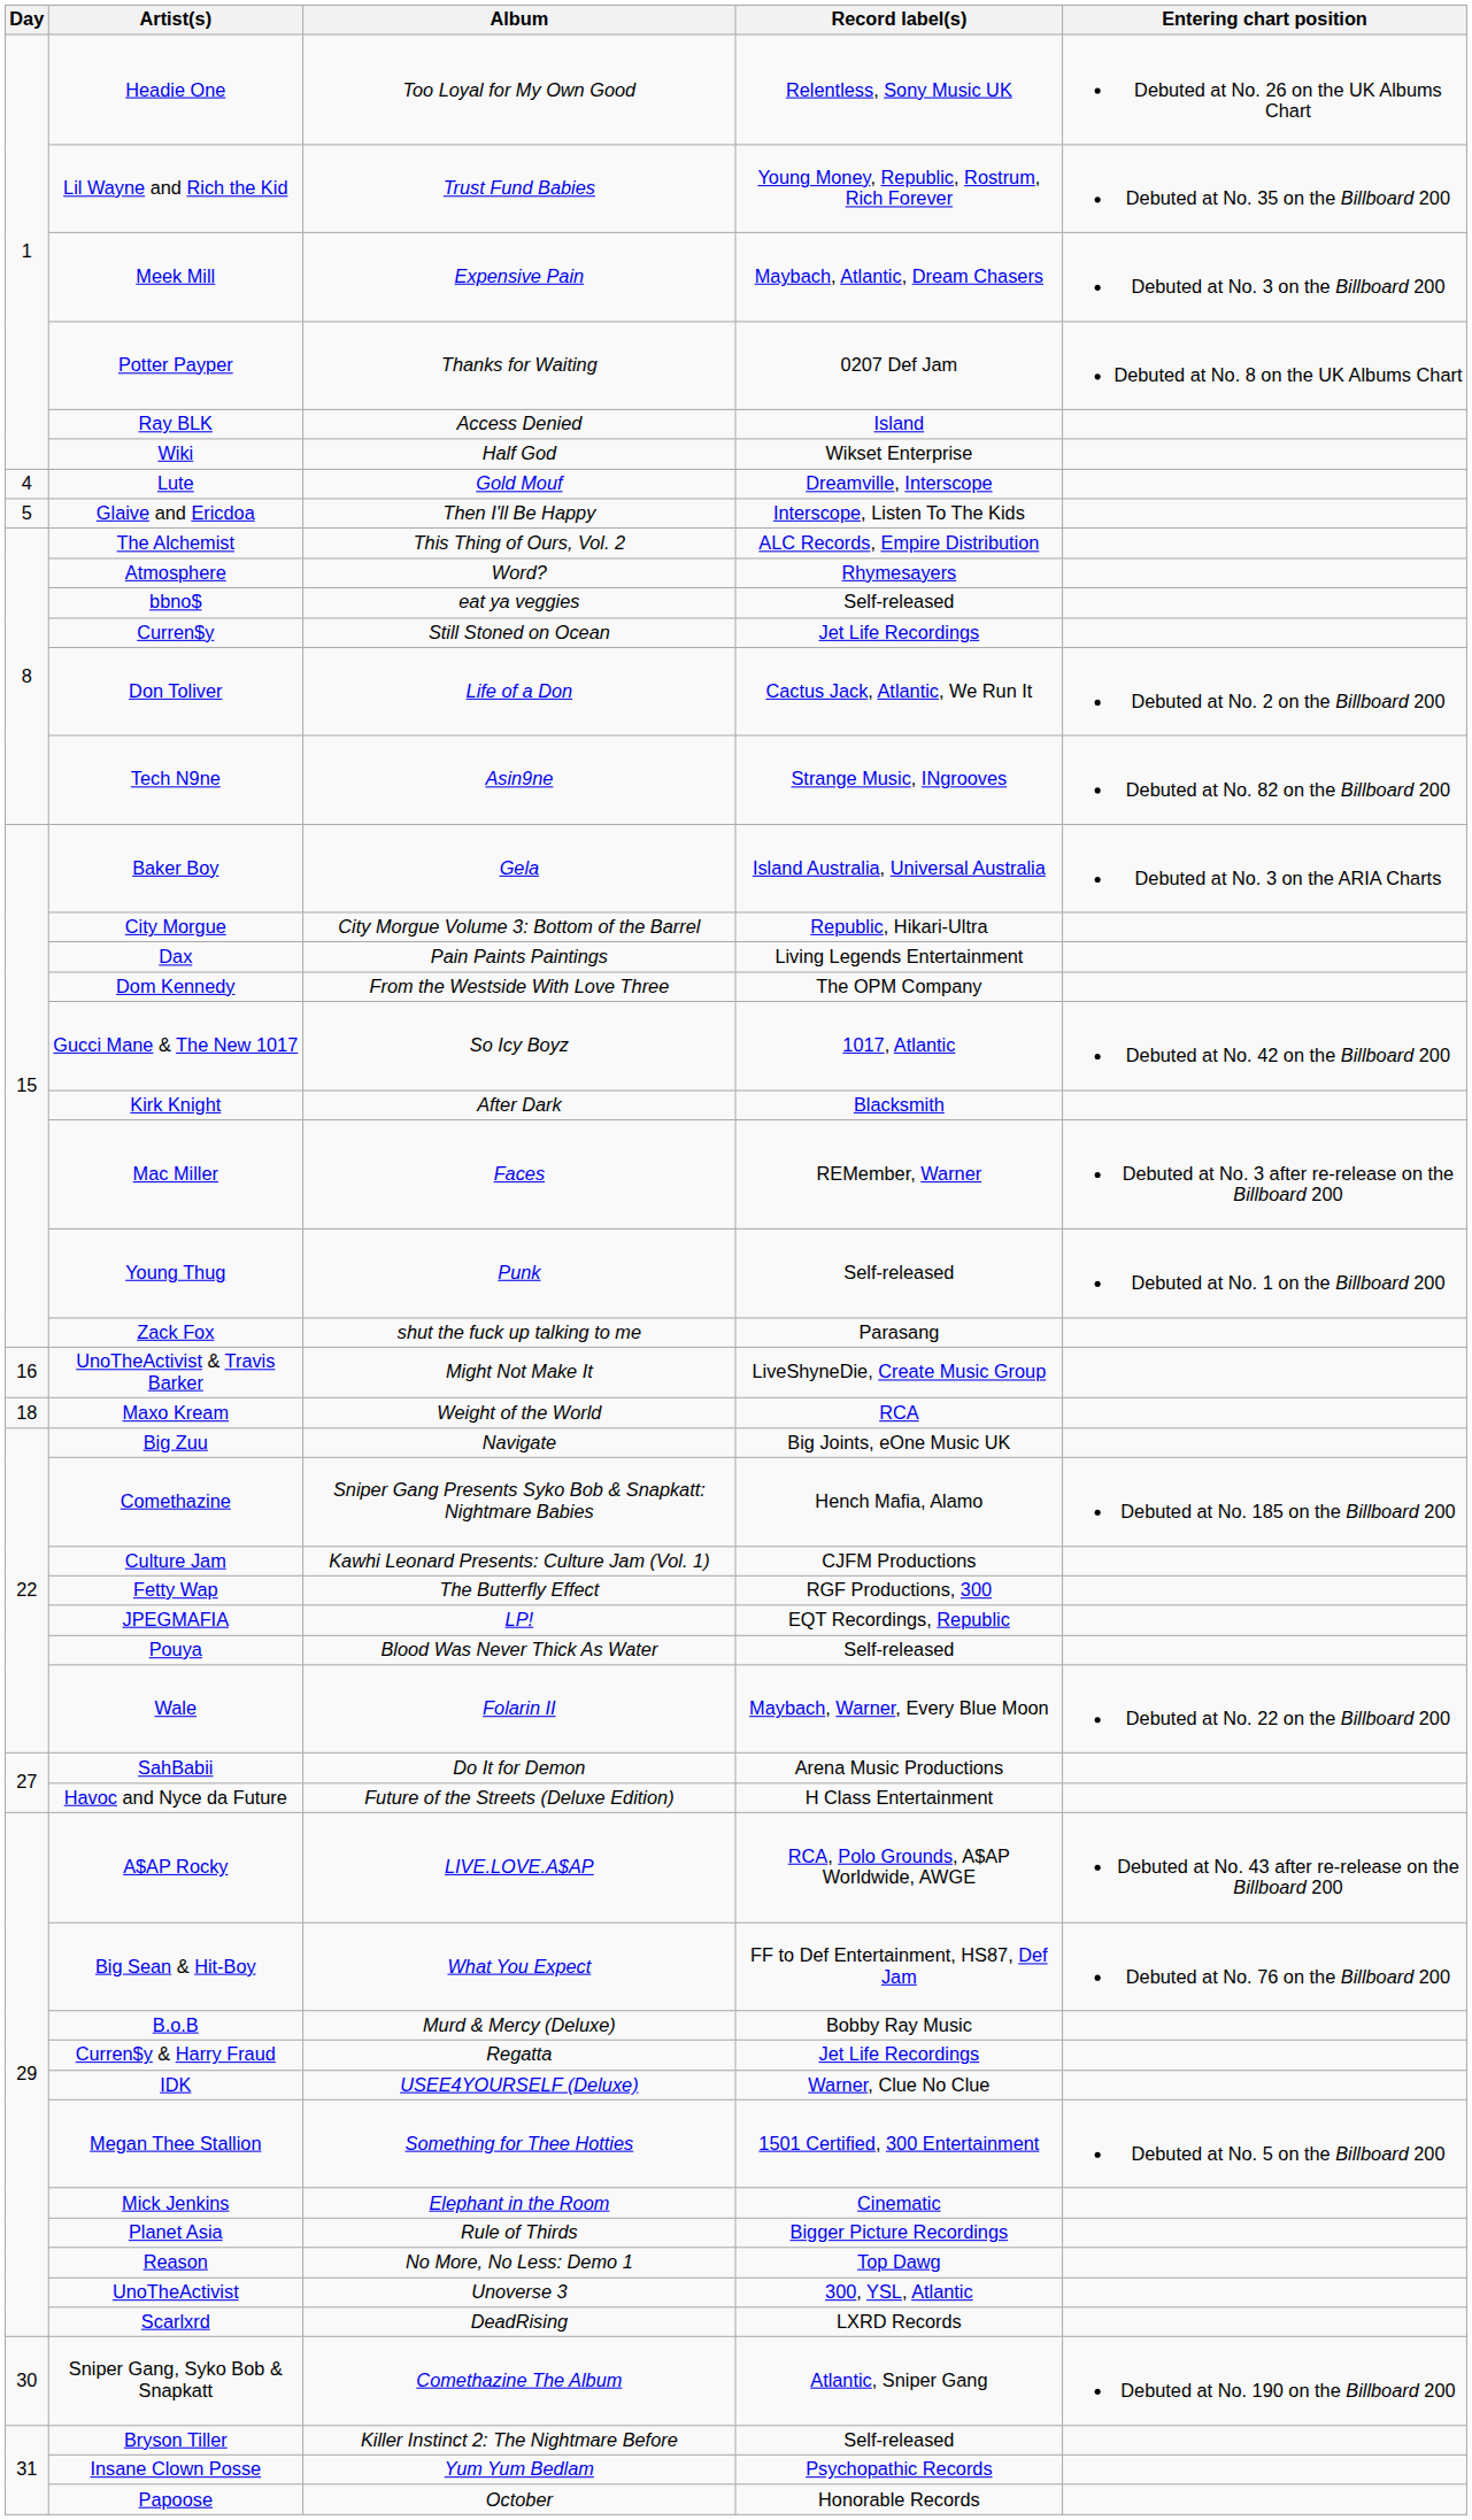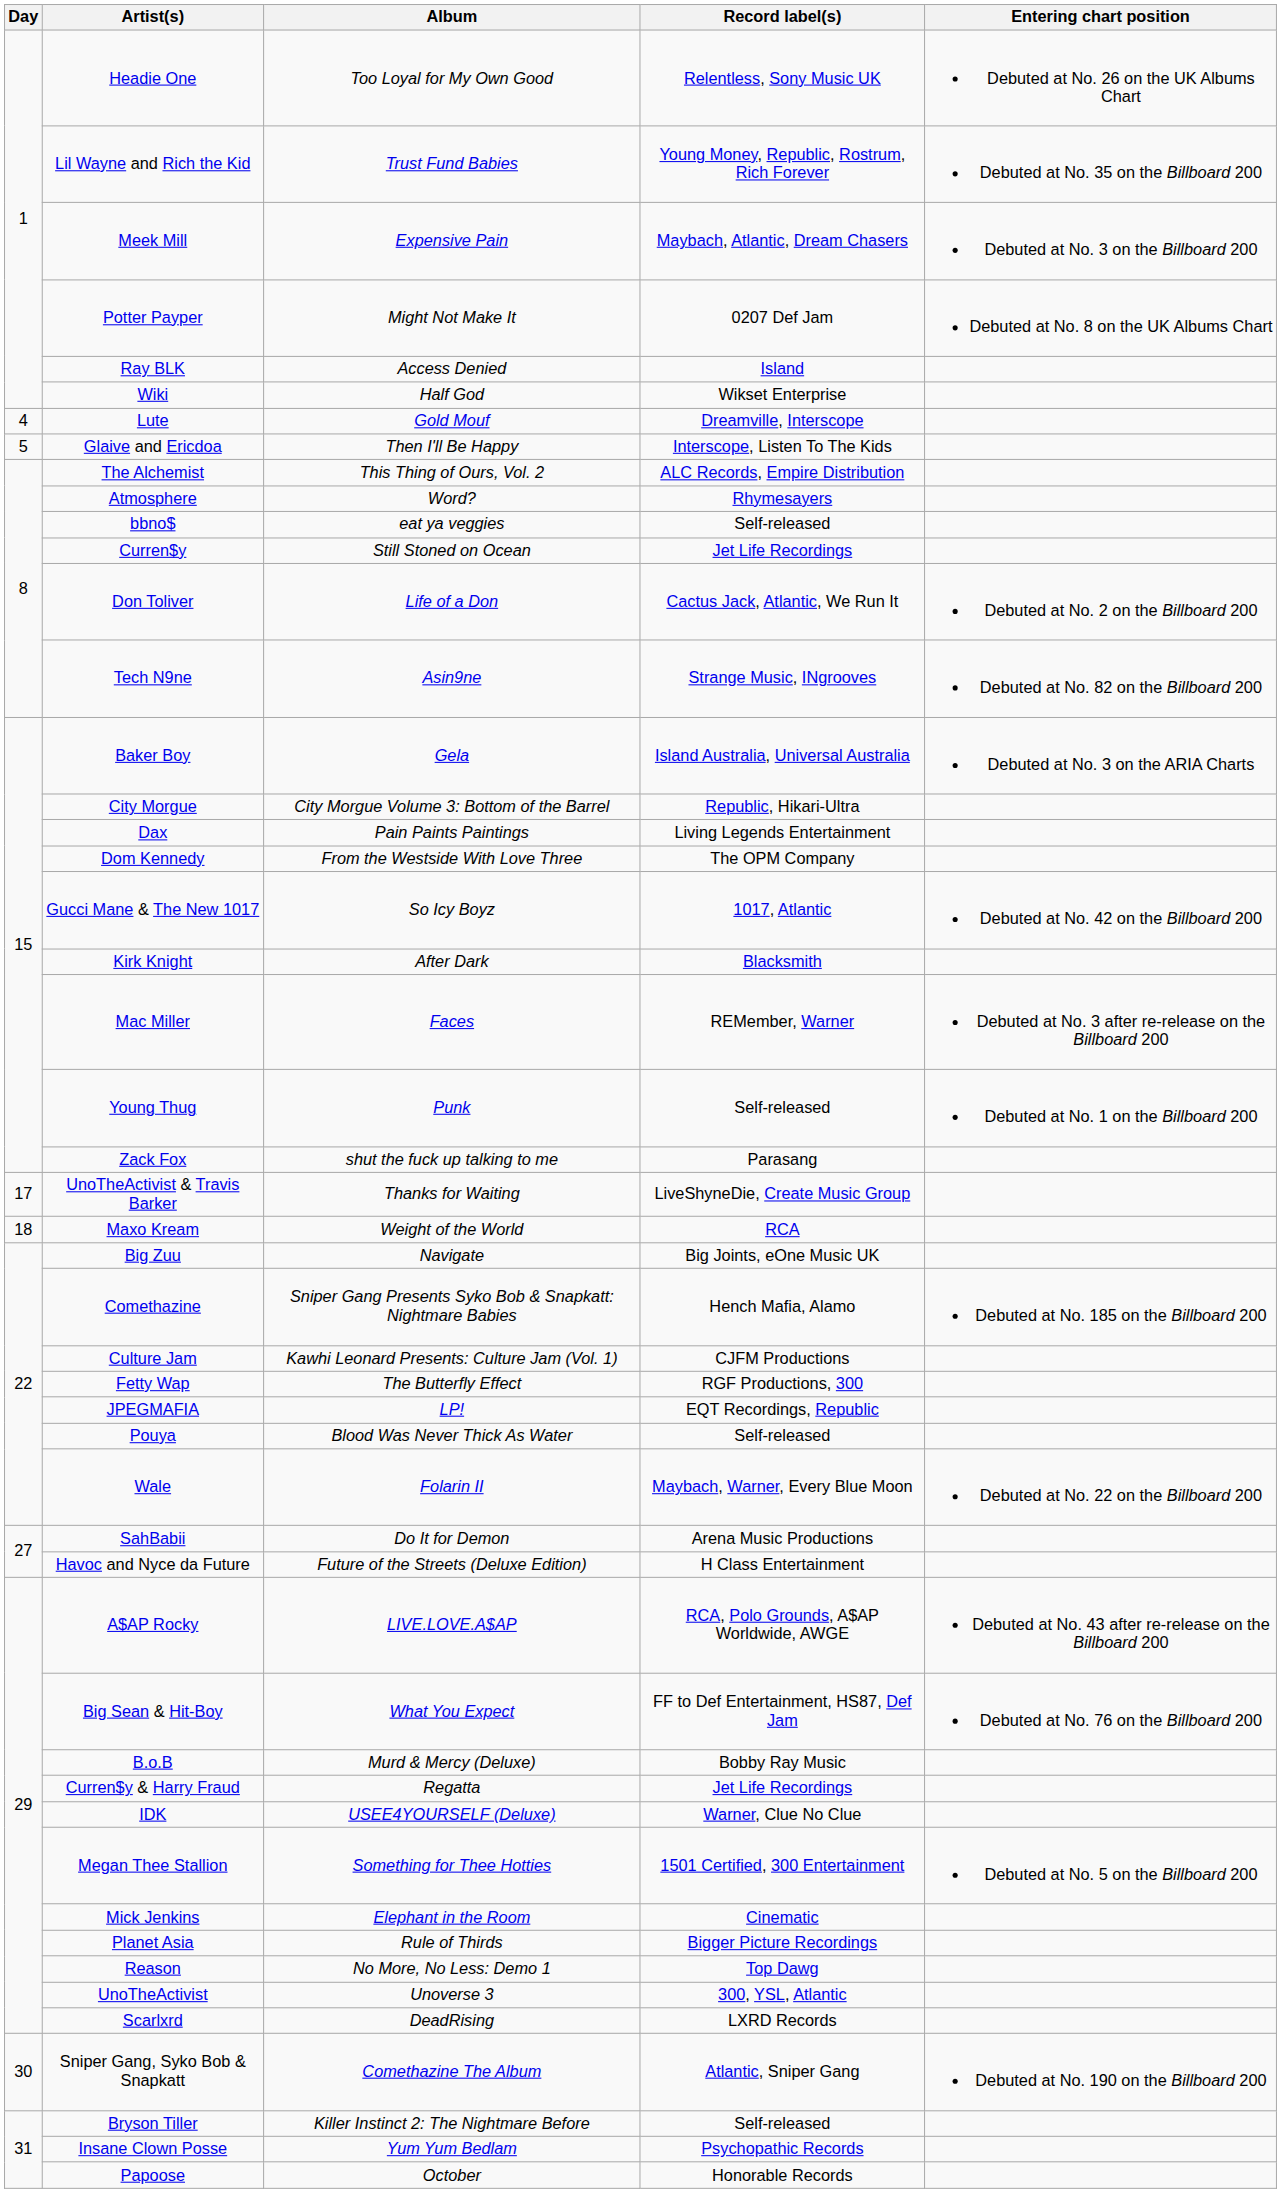Potter Payper | Album: Thanks for Waiting -> Might Not Make It
UnoTheActivist & Travis Barker | Day: 16 -> 17
UnoTheActivist & Travis Barker | Album: Might Not Make It -> Thanks for Waiting
